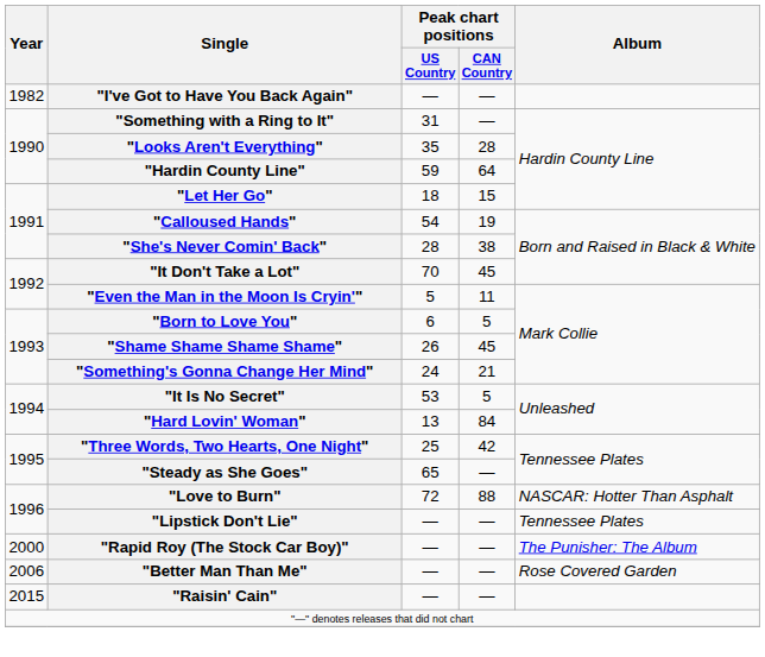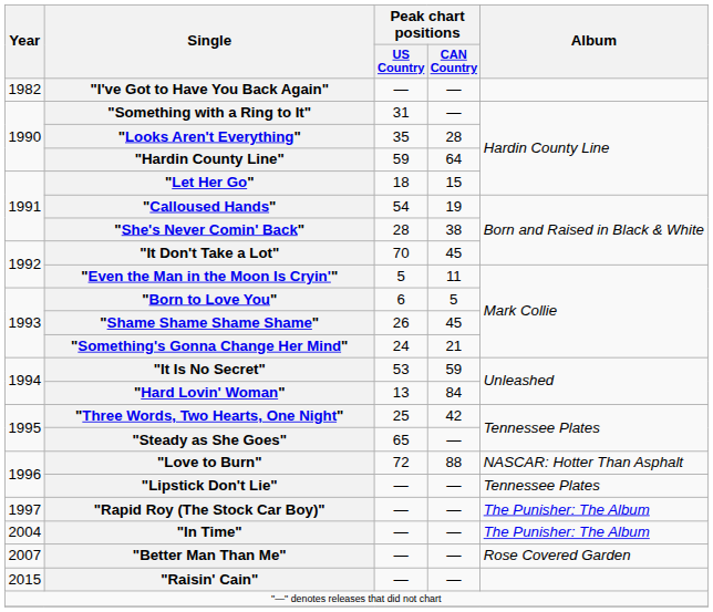"It Is No Secret" | Peak chart positions / CAN Country: 5 -> 59
"Rapid Roy (The Stock Car Boy)" | Year: 2000 -> 1997
+ row: 2004 | "In Time" | — | — | The Punisher: The Album
"Better Man Than Me" | Year: 2006 -> 2007
